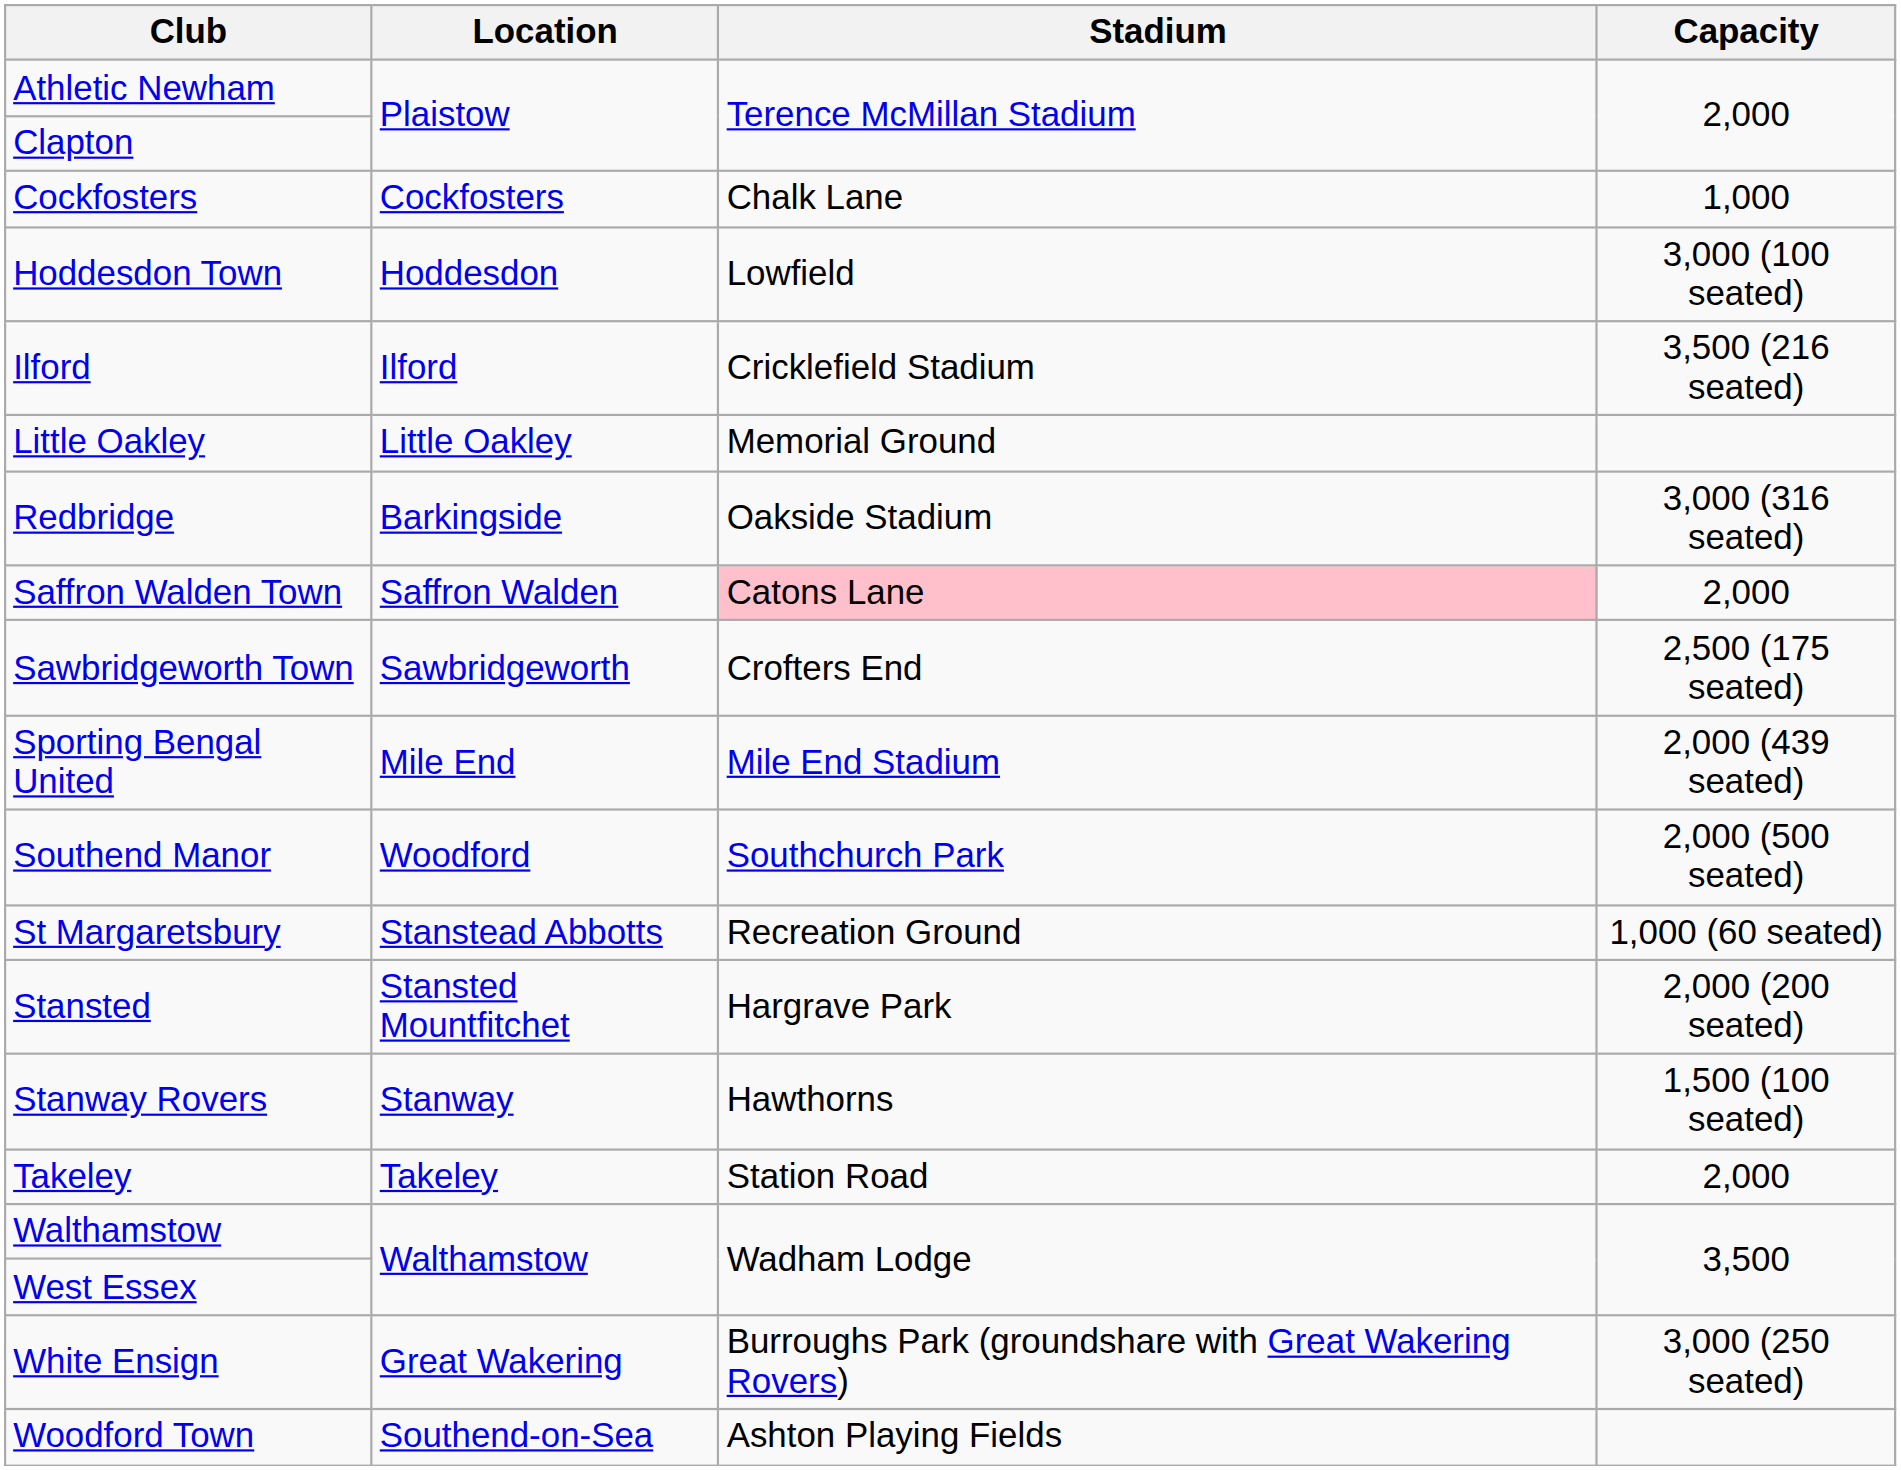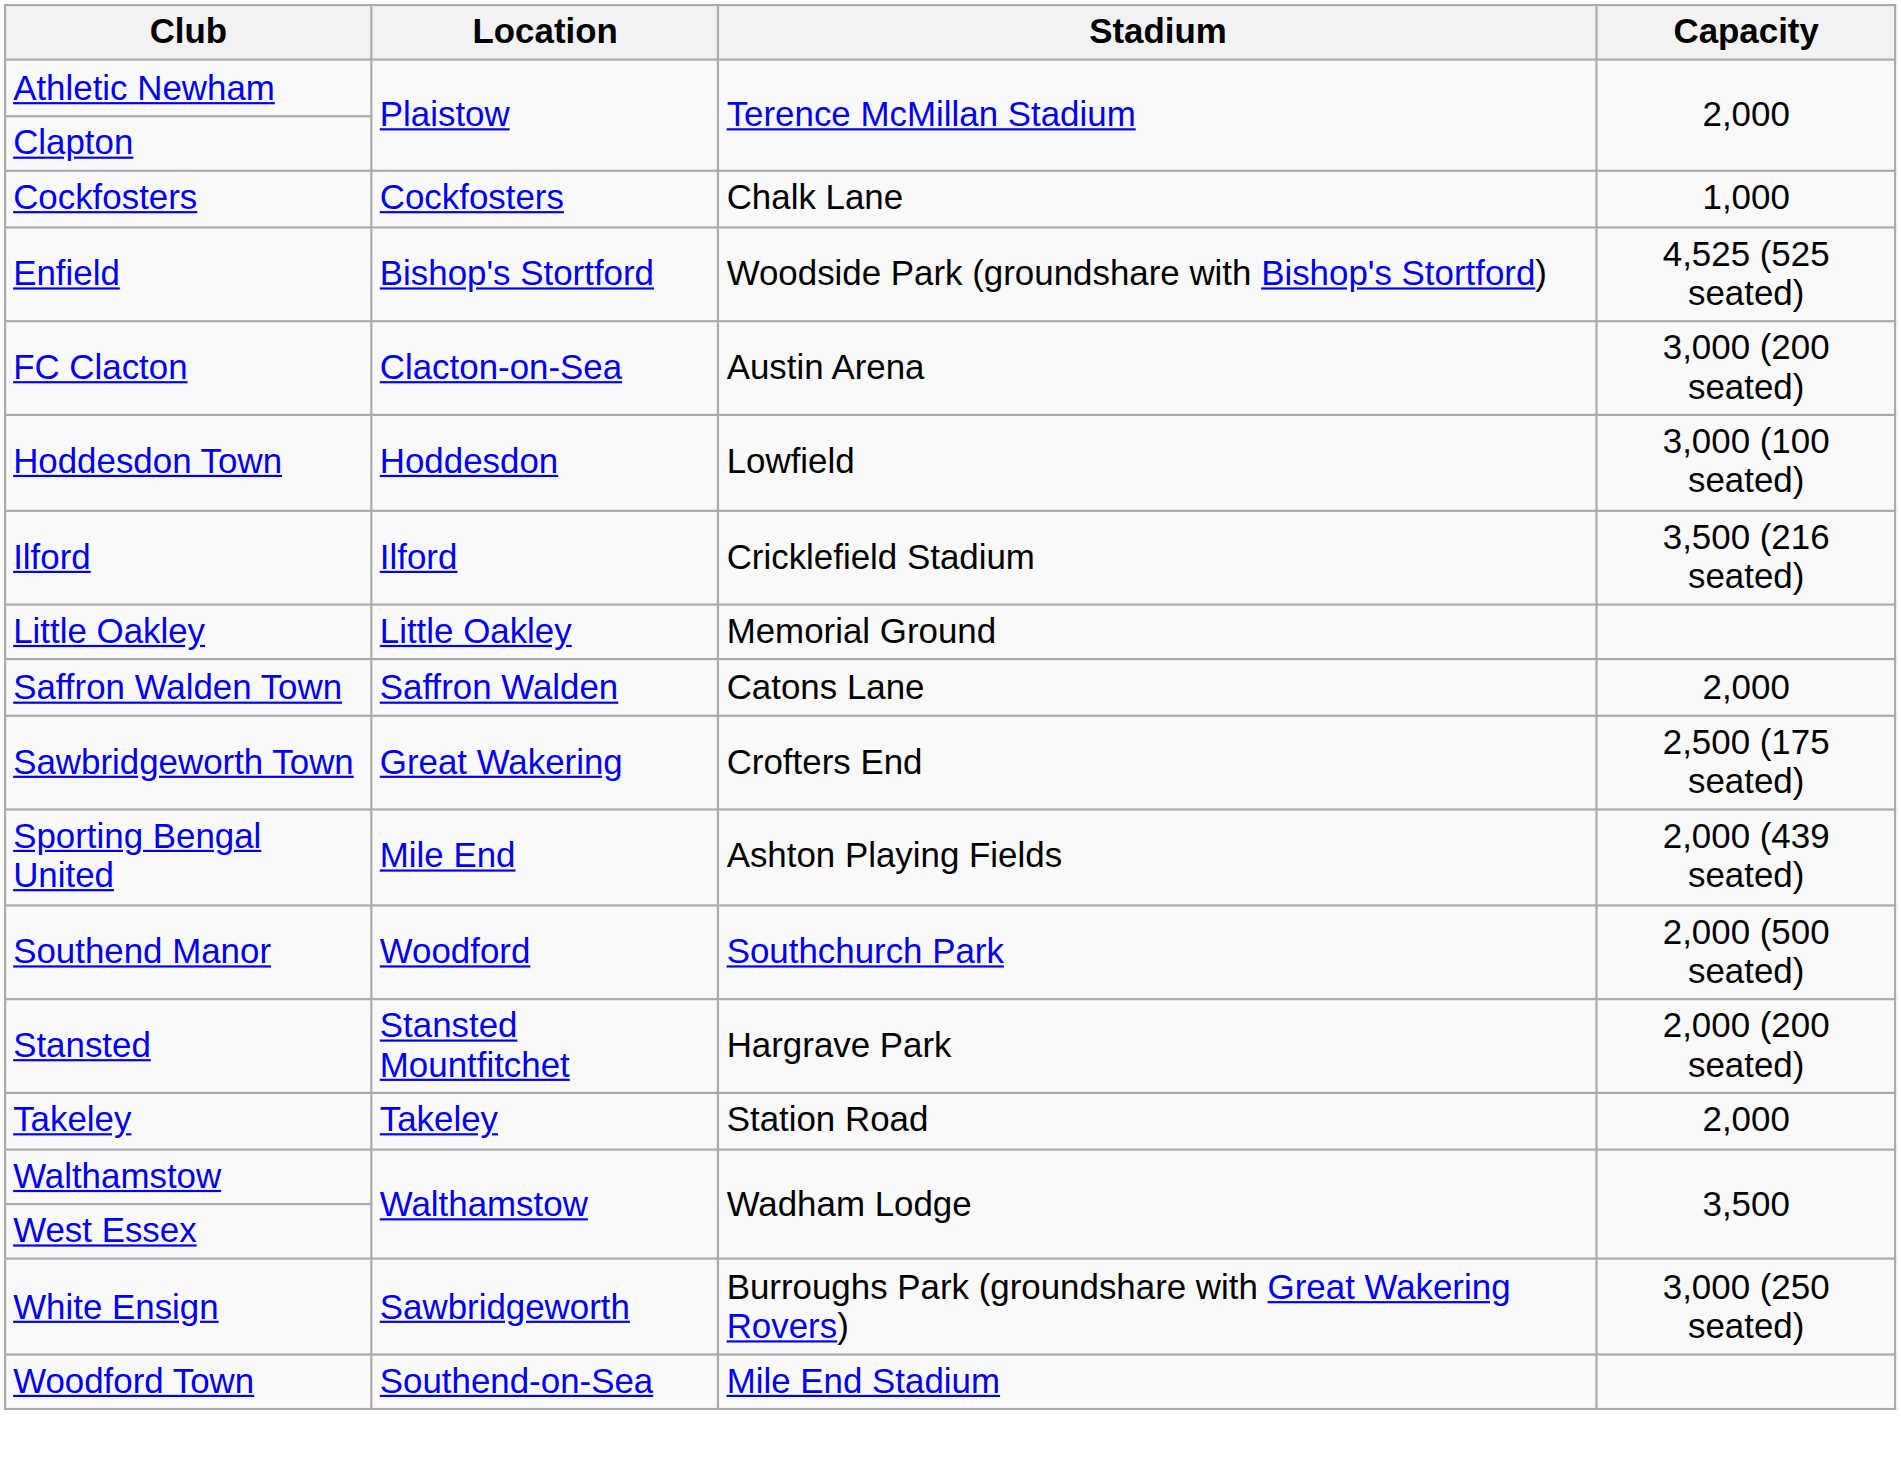+ row: Enfield | Bishop's Stortford | Woodside Park (groundshare with Bishop's Stortford) | 4,525 (525 seated)
+ row: FC Clacton | Clacton-on-Sea | Austin Arena | 3,000 (200 seated)
- row: Redbridge | Barkingside | Oakside Stadium | 3,000 (316 seated)
Saffron Walden Town | Stadium: pink background -> no background
Sawbridgeworth Town | Location: Sawbridgeworth -> Great Wakering
Sporting Bengal United | Stadium: Mile End Stadium -> Ashton Playing Fields
- row: St Margaretsbury | Stanstead Abbotts | Recreation Ground | 1,000 (60 seated)
- row: Stanway Rovers | Stanway | Hawthorns | 1,500 (100 seated)
White Ensign | Location: Great Wakering -> Sawbridgeworth
Woodford Town | Stadium: Ashton Playing Fields -> Mile End Stadium
